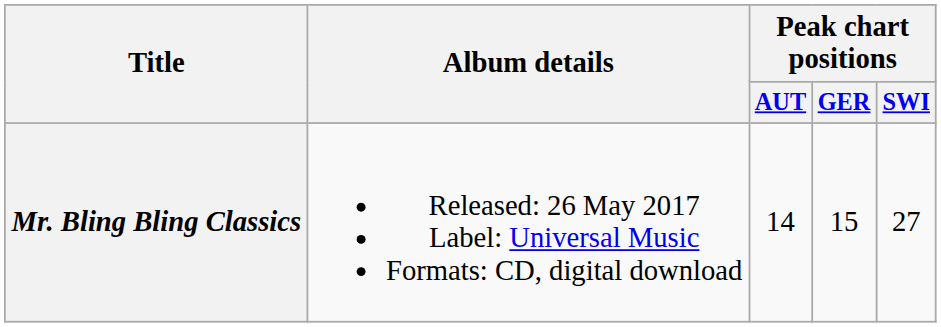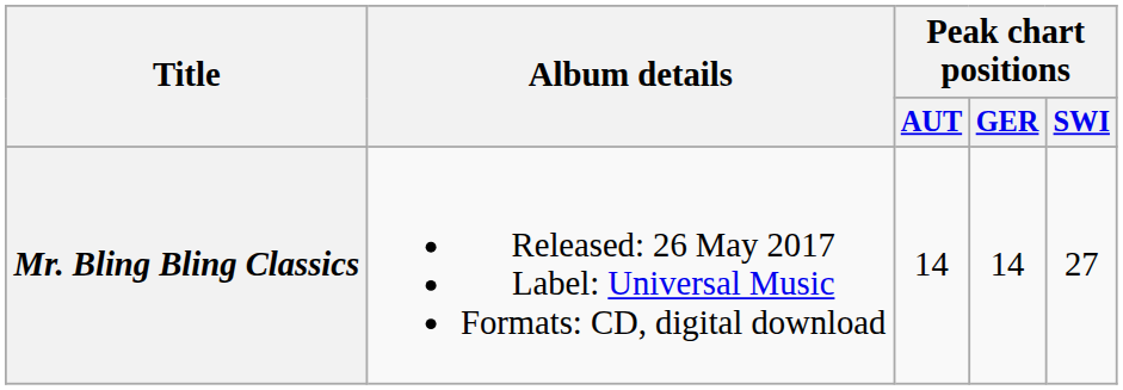Mr. Bling Bling Classics | Peak chart positions / GER: 15 -> 14
